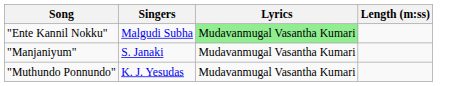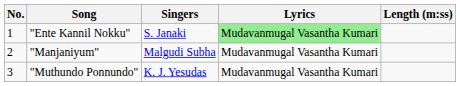+ column: No. | 1 | 2 | 3
"Ente Kannil Nokku" | Singers: Malgudi Subha -> S. Janaki
"Manjaniyum" | Singers: S. Janaki -> Malgudi Subha
